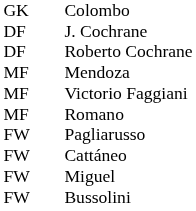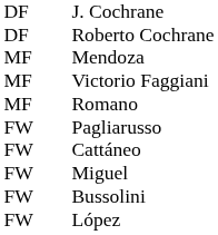- row: GK | Colombo
+ row: FW | López
